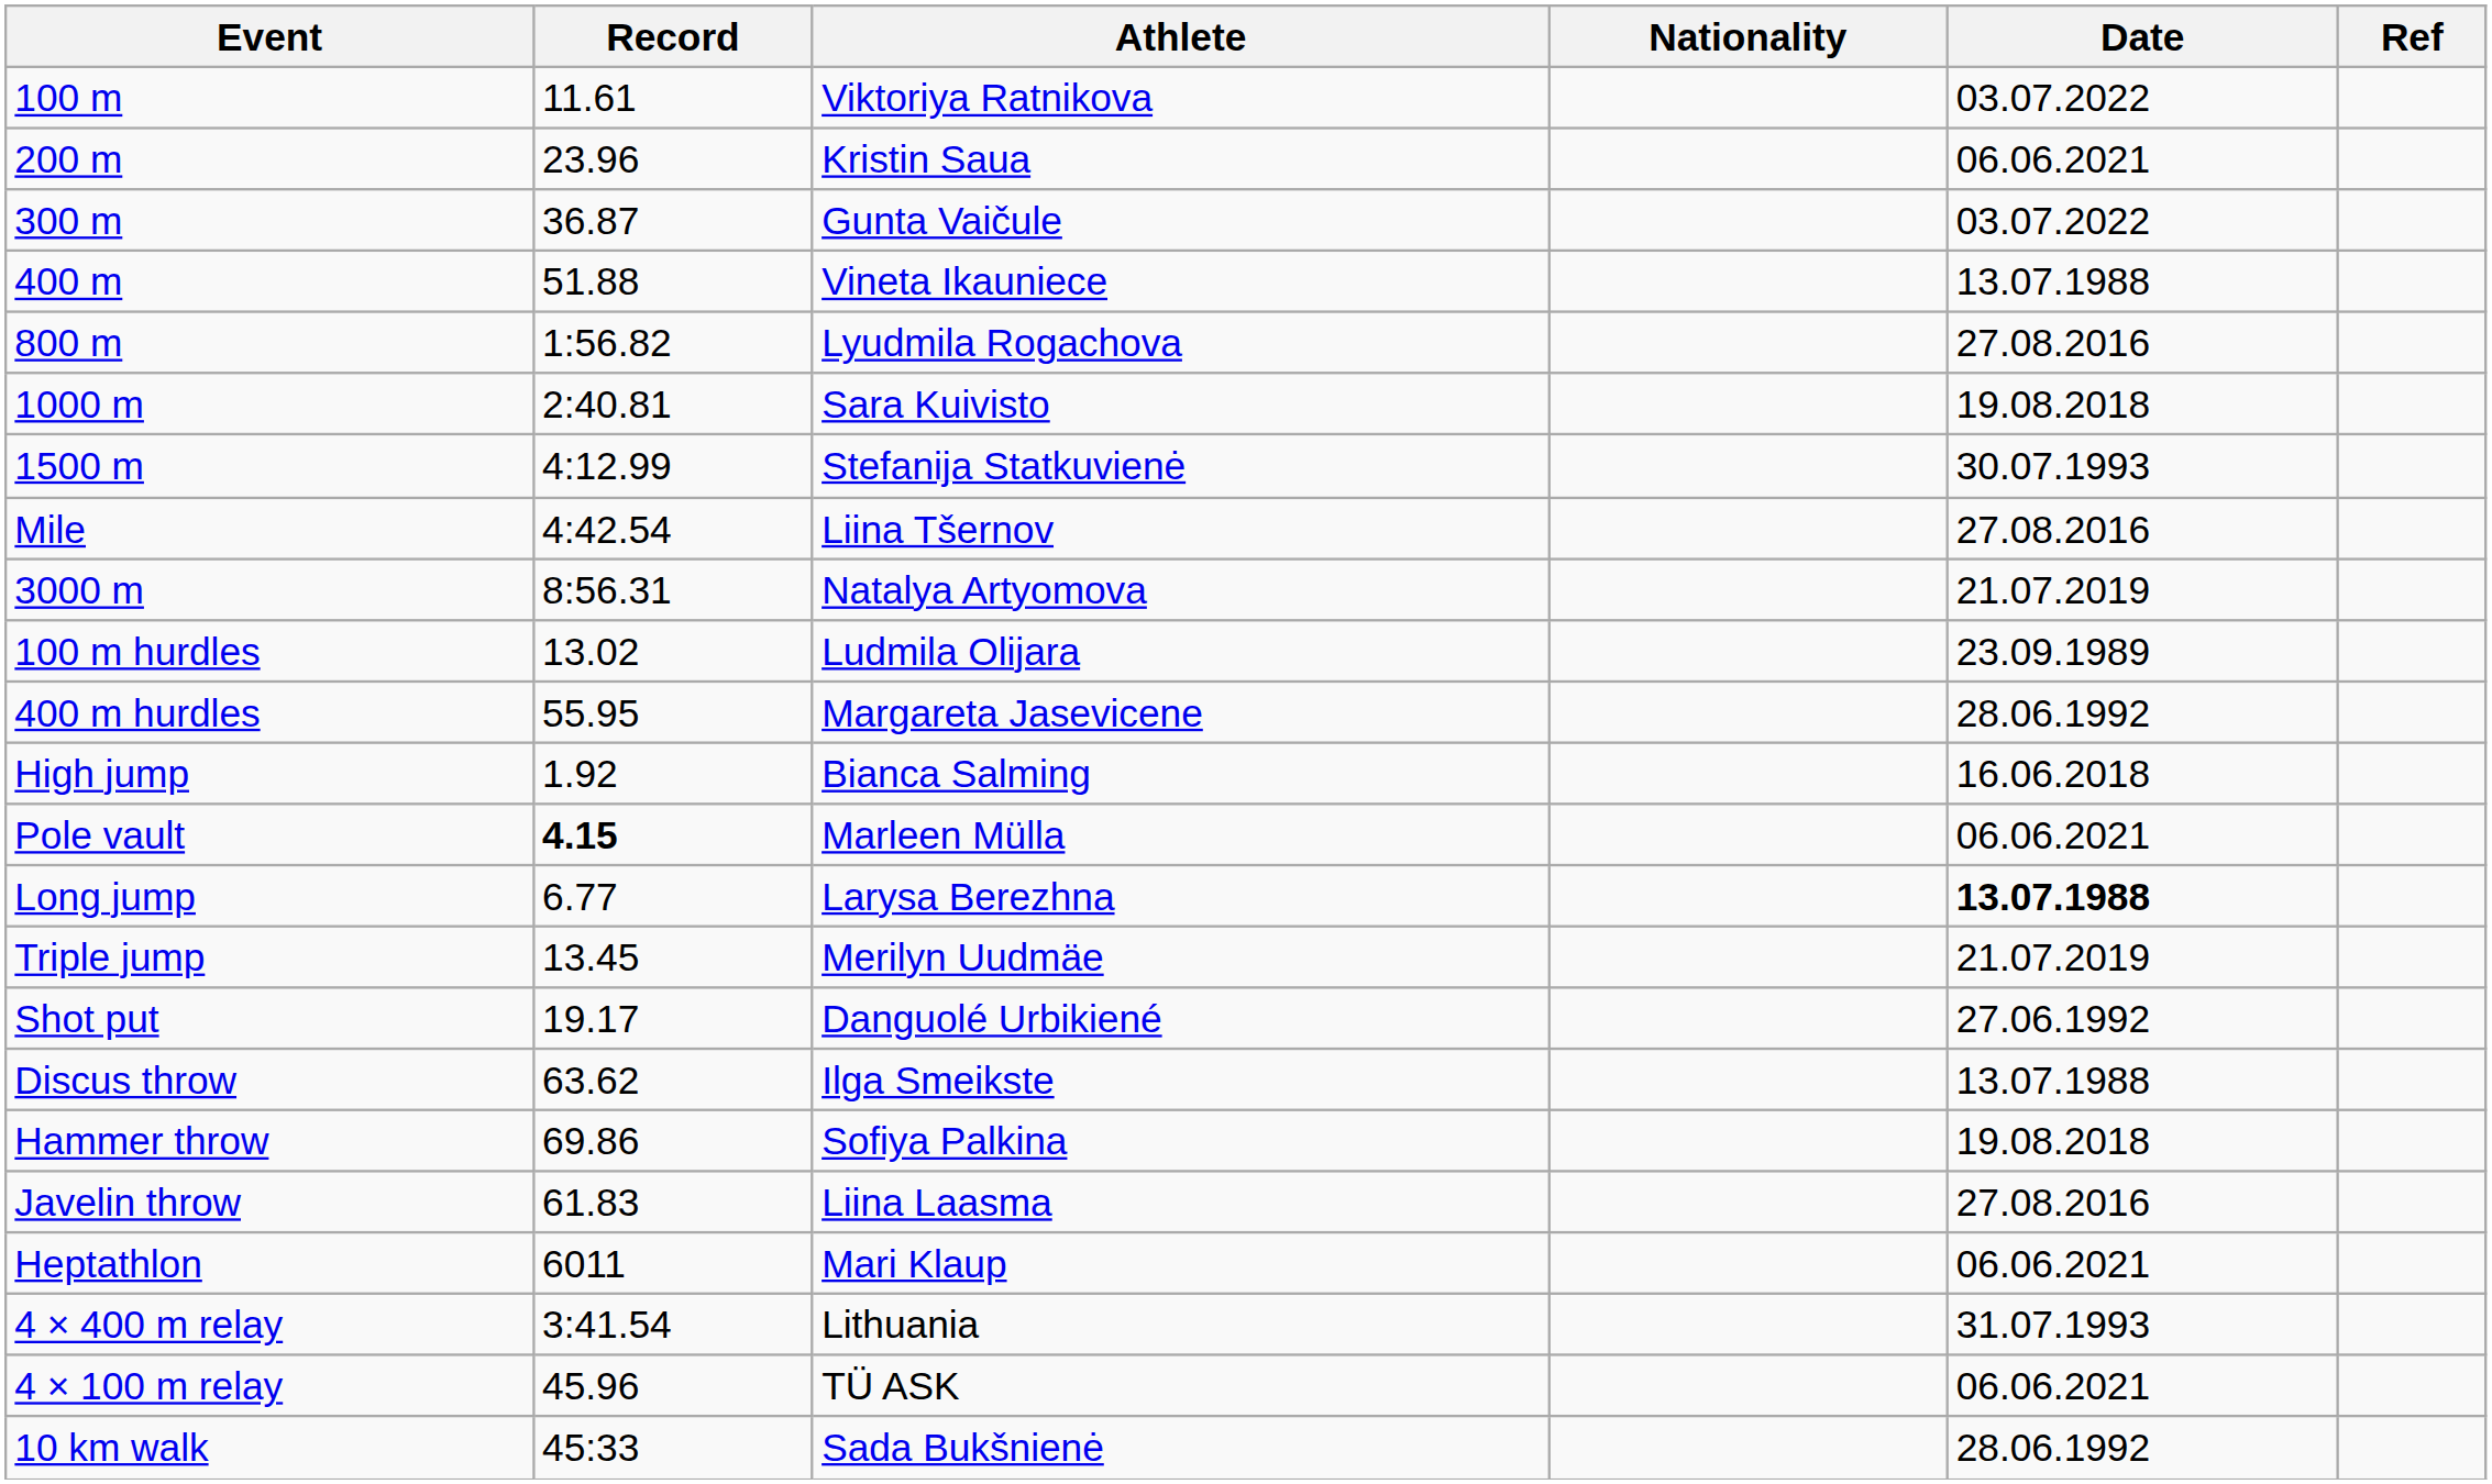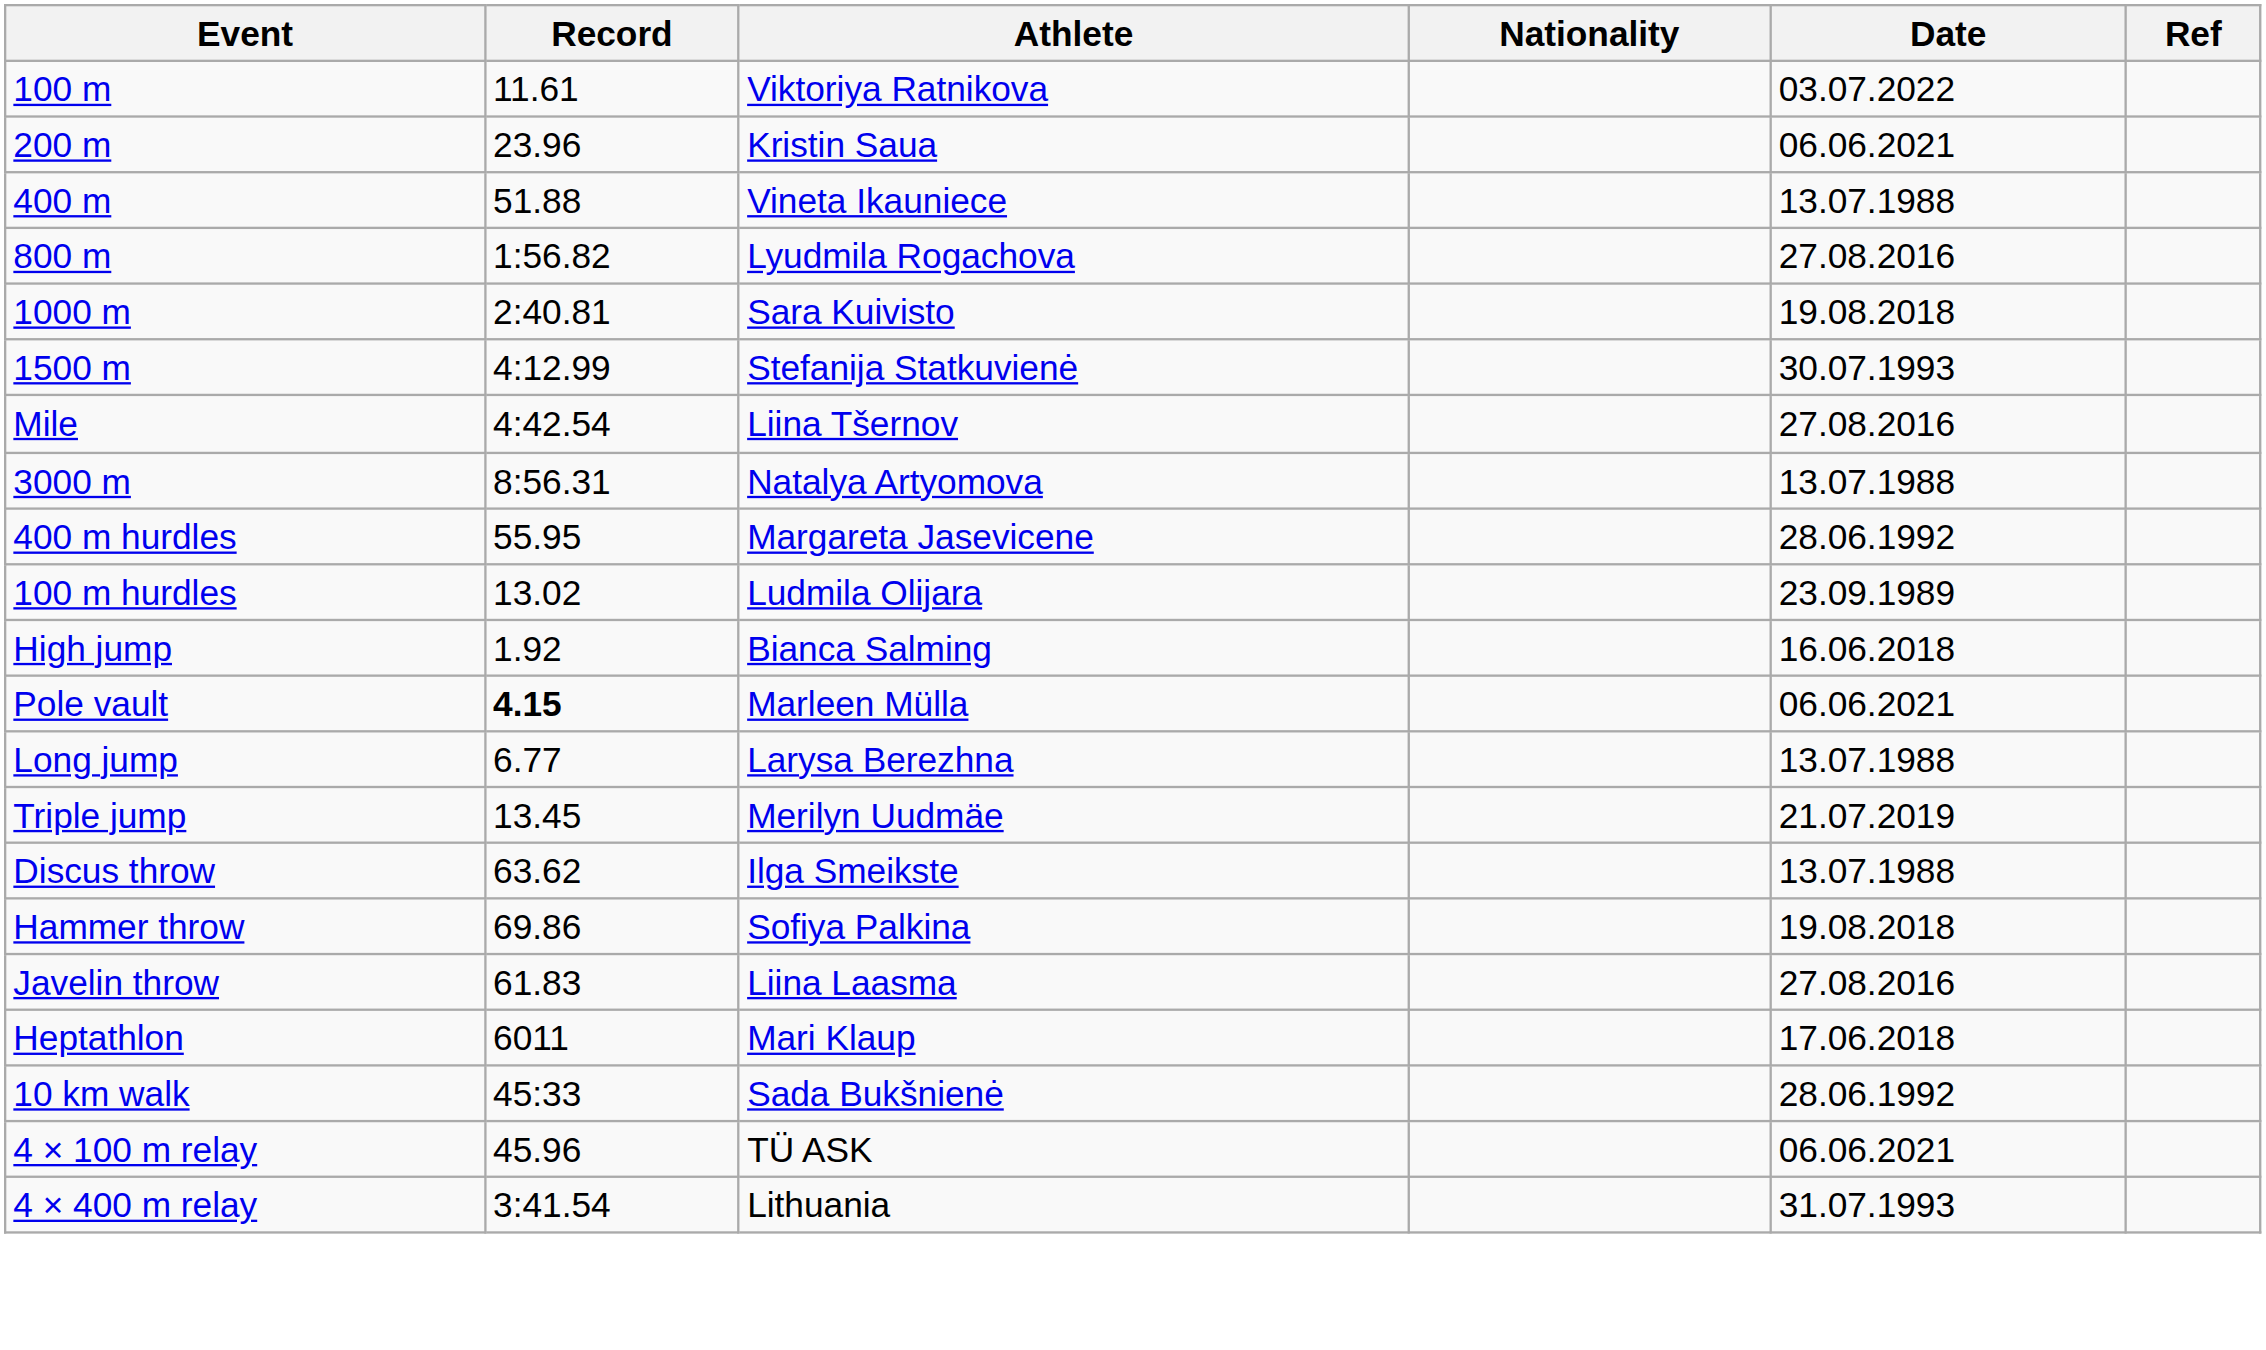- row: 300 m | 36.87 | Gunta Vaičule | 03.07.2022
3000 m | Date: 21.07.2019 -> 13.07.1988
rows swapped: 100 m hurdles <-> 400 m hurdles
Long jump | Date: bold -> normal
- row: Shot put | 19.17 | Danguolé Urbikiené | 27.06.1992
Heptathlon | Date: 06.06.2021 -> 17.06.2018
rows swapped: 10 km walk <-> 4 × 400 m relay
